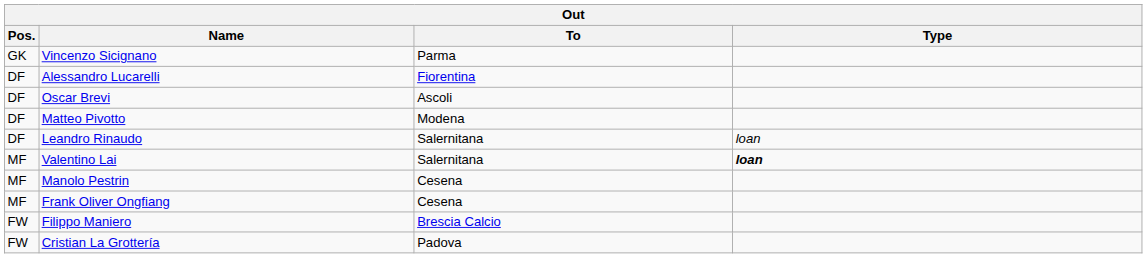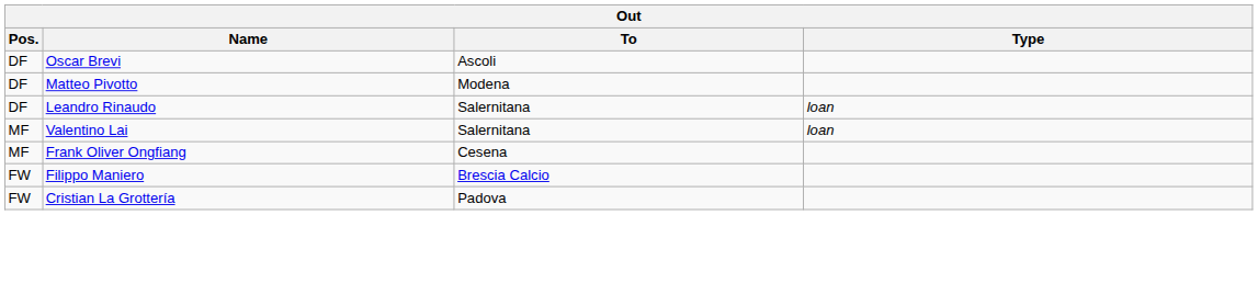- row: GK | Vincenzo Sicignano | Parma
- row: DF | Alessandro Lucarelli | Fiorentina
Valentino Lai | Type: bold -> normal
- row: MF | Manolo Pestrin | Cesena
